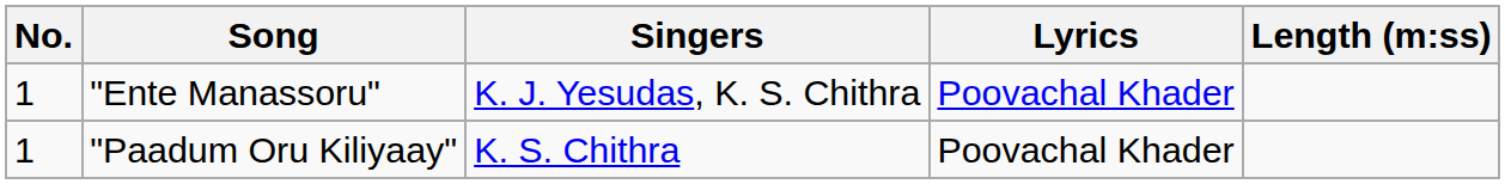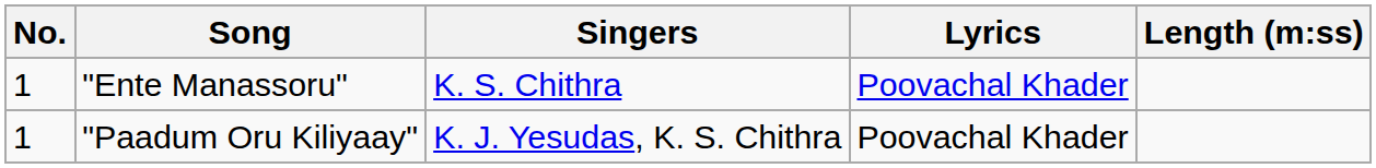"Ente Manassoru" | Singers: K. J. Yesudas, K. S. Chithra -> K. S. Chithra
"Paadum Oru Kiliyaay" | Singers: K. S. Chithra -> K. J. Yesudas, K. S. Chithra
